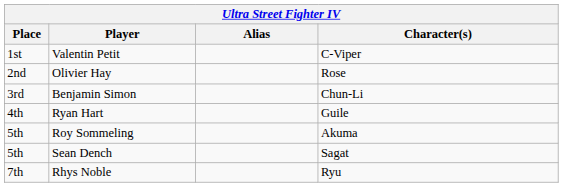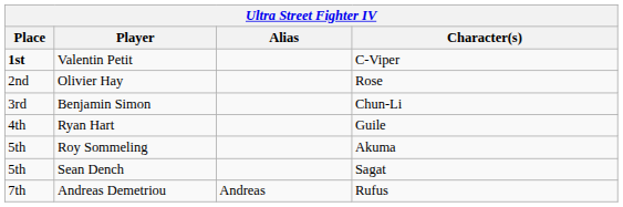Valentin Petit | Place: normal -> bold
+ row: 7th | Andreas Demetriou | Andreas | Rufus
- row: 7th | Rhys Noble | Ryu
